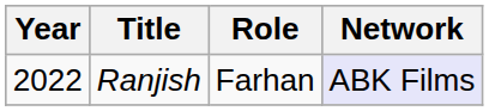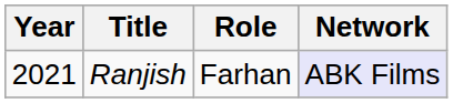Ranjish | Year: 2022 -> 2021
